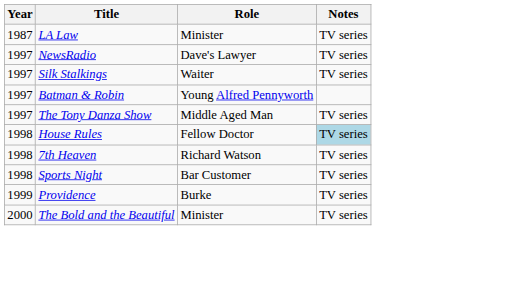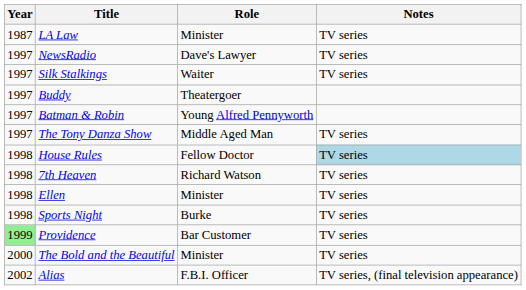+ row: 1997 | Buddy | Theatergoer
+ row: 1998 | Ellen | Minister | TV series
Sports Night | Role: Bar Customer -> Burke
Providence | Year: no background -> lightgreen background
Providence | Role: Burke -> Bar Customer
+ row: 2002 | Alias | F.B.I. Officer | TV series, (final television appearance)
